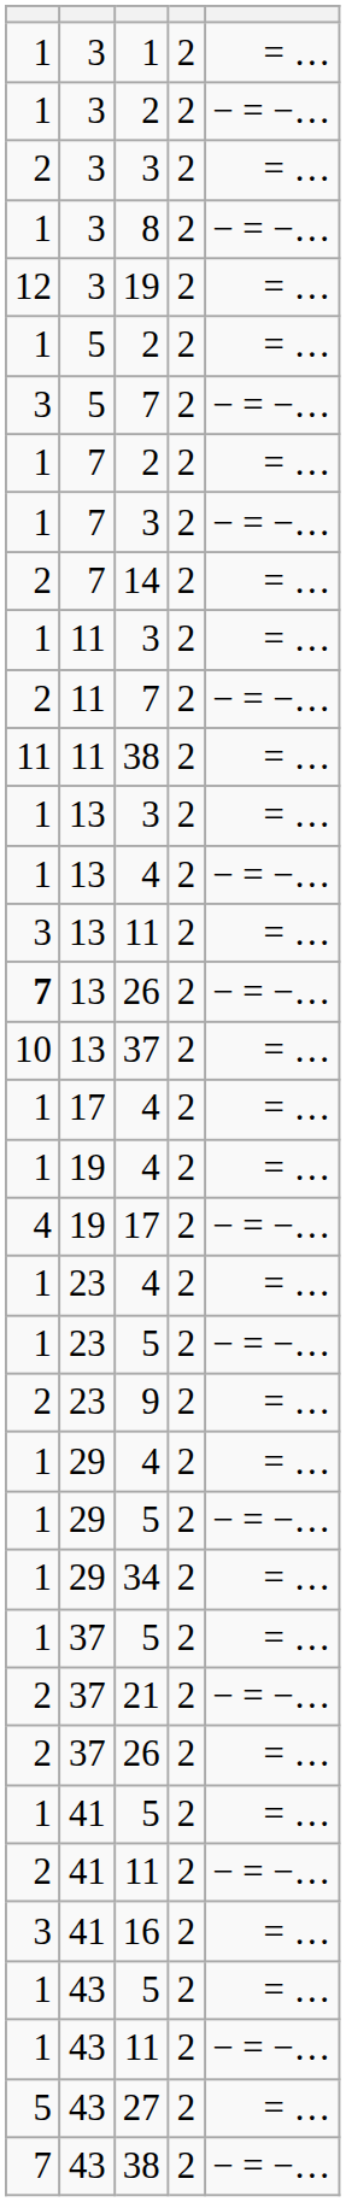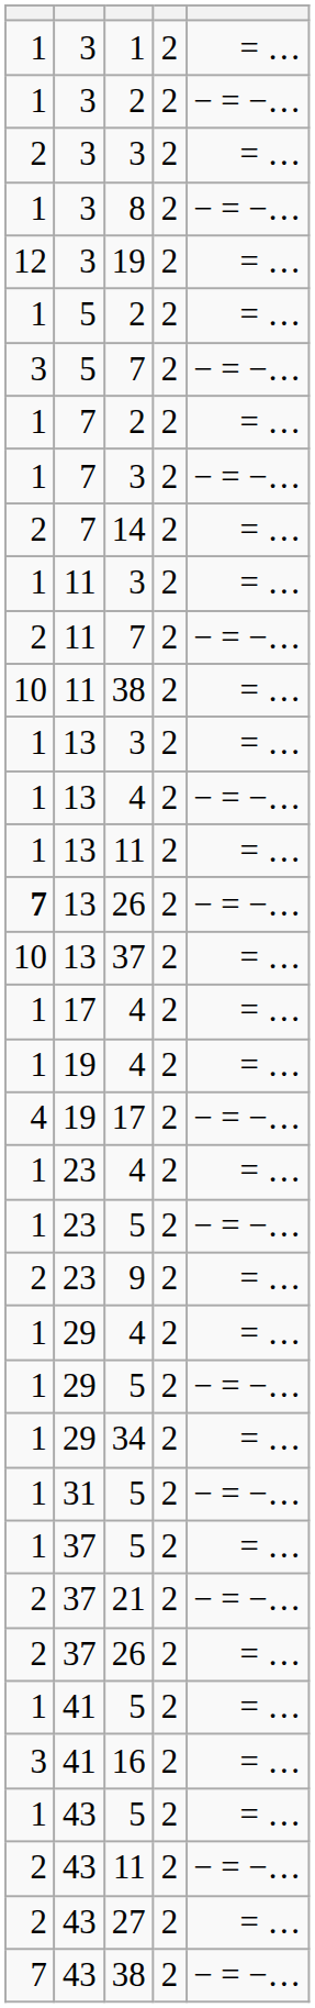11 / 38 | column 1: 11 -> 10
13 / 11 | column 1: 3 -> 1
+ row: 1 | 31 | 5 | 2 | − = −…
- row: 2 | 41 | 11 | 2 | − = −…
43 / 11 | column 1: 1 -> 2
27 | column 1: 5 -> 2
